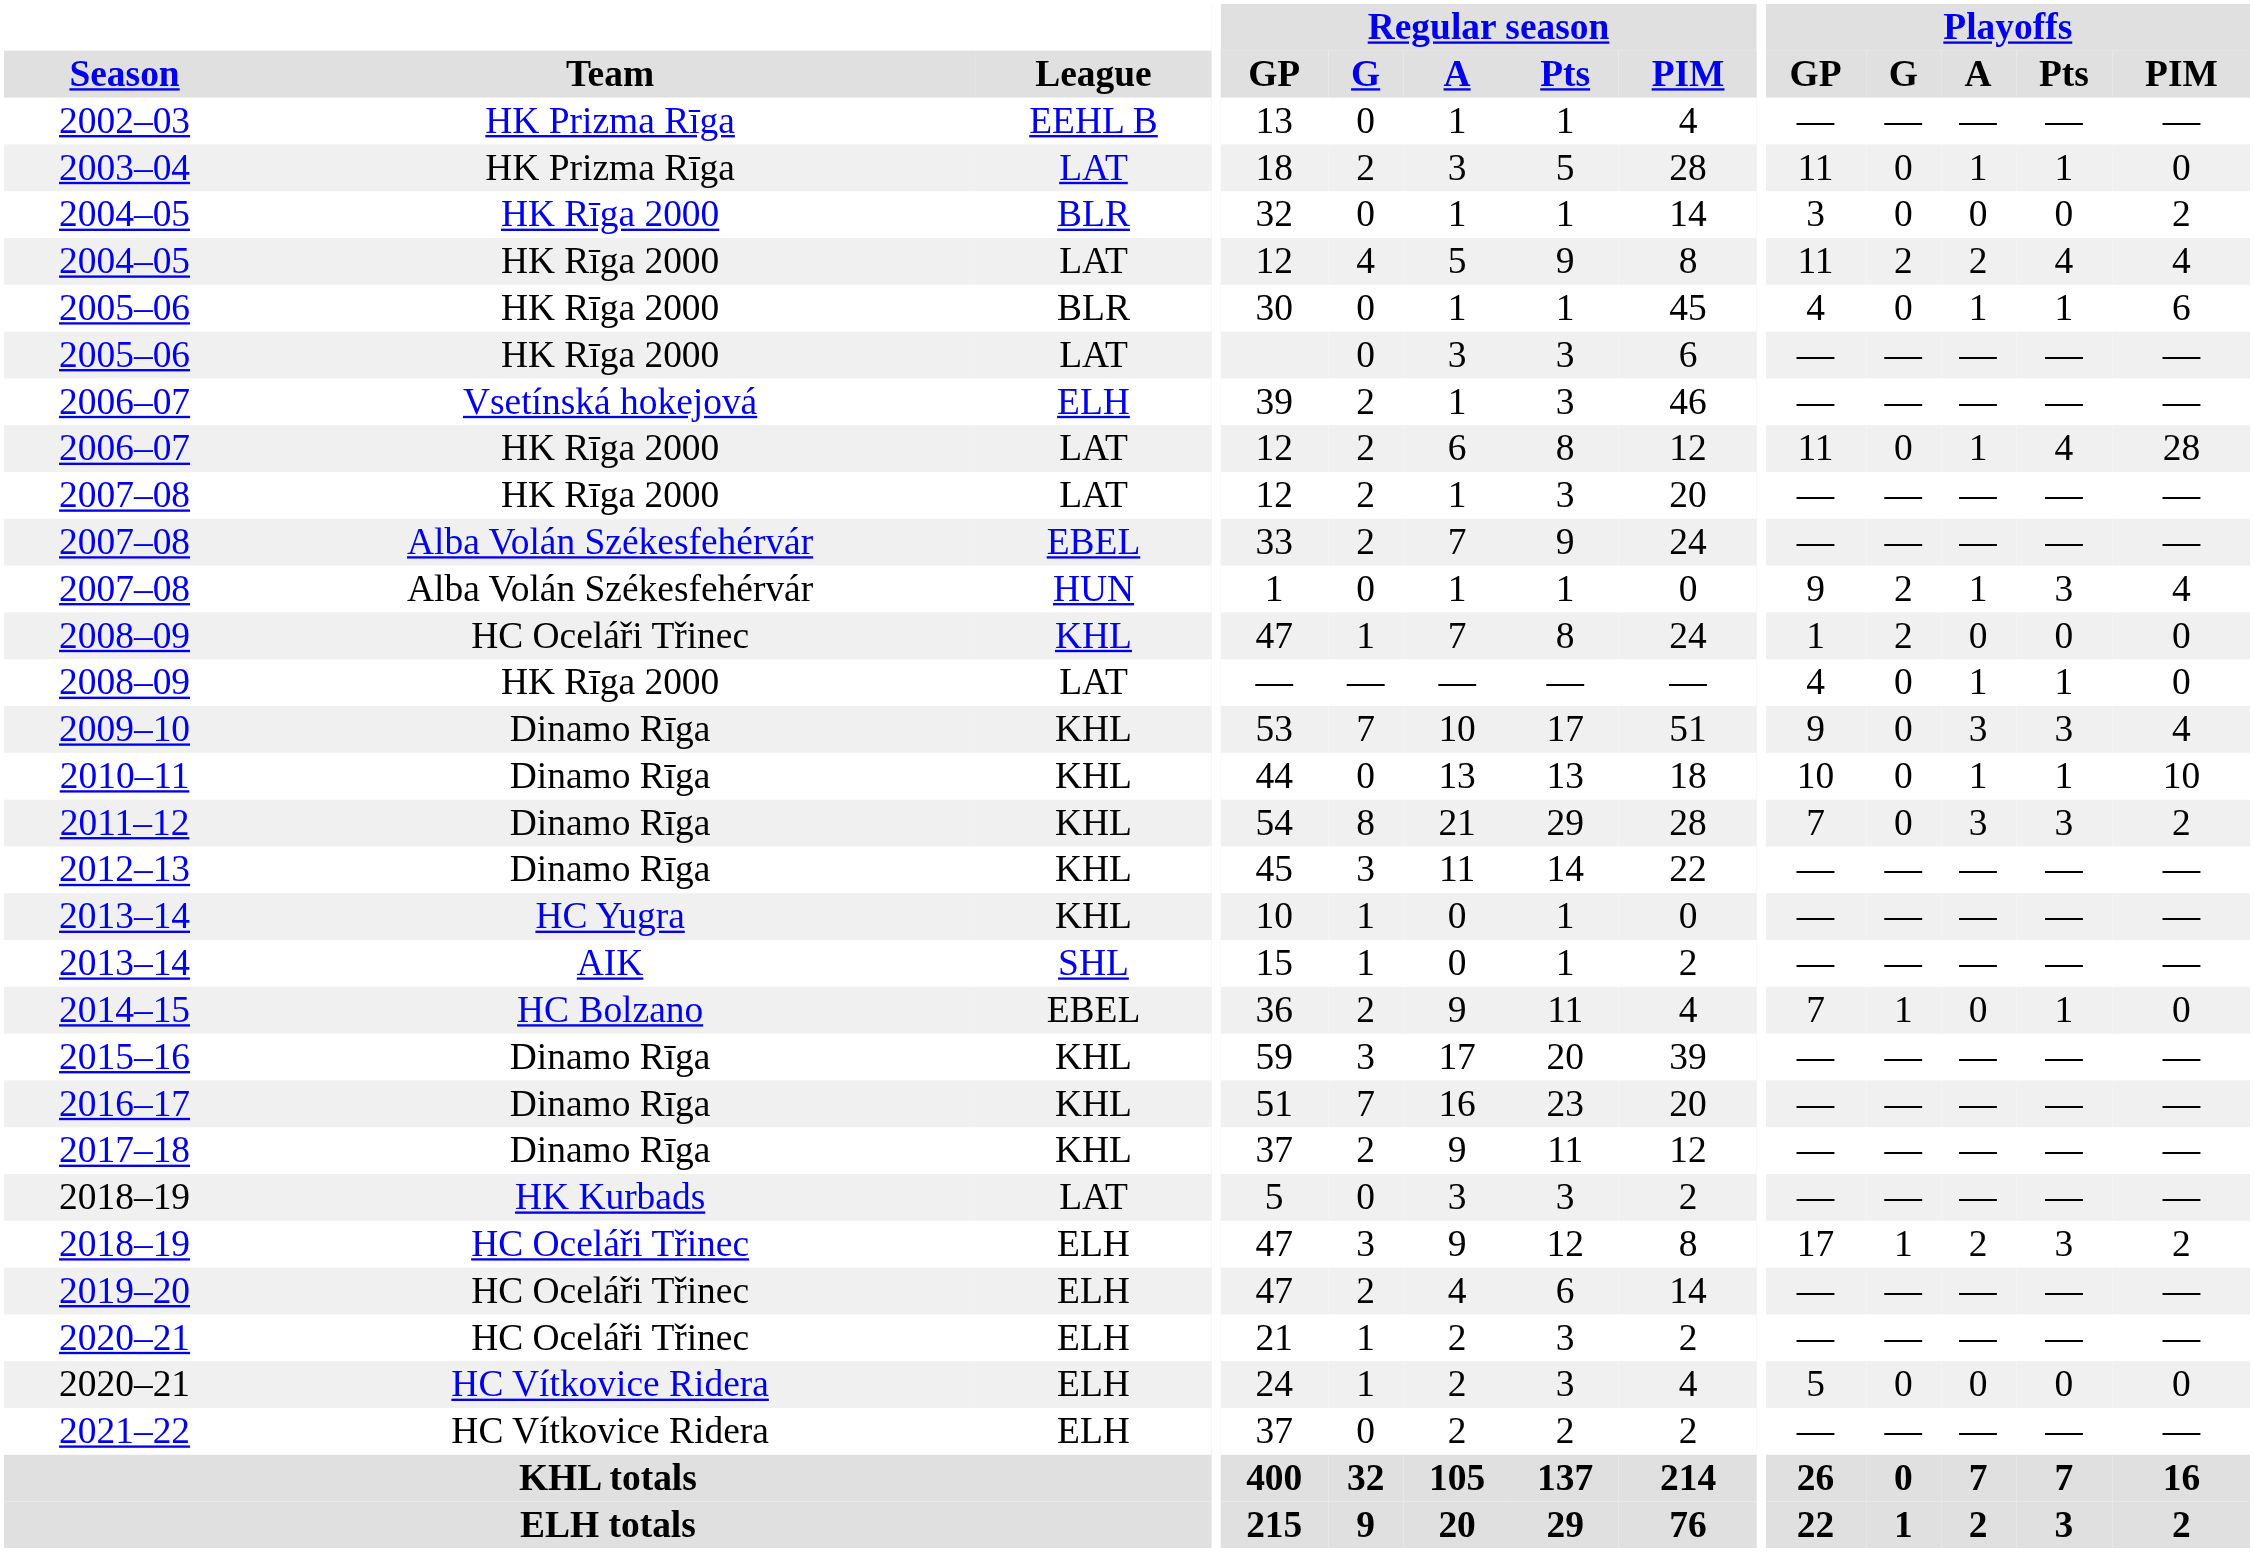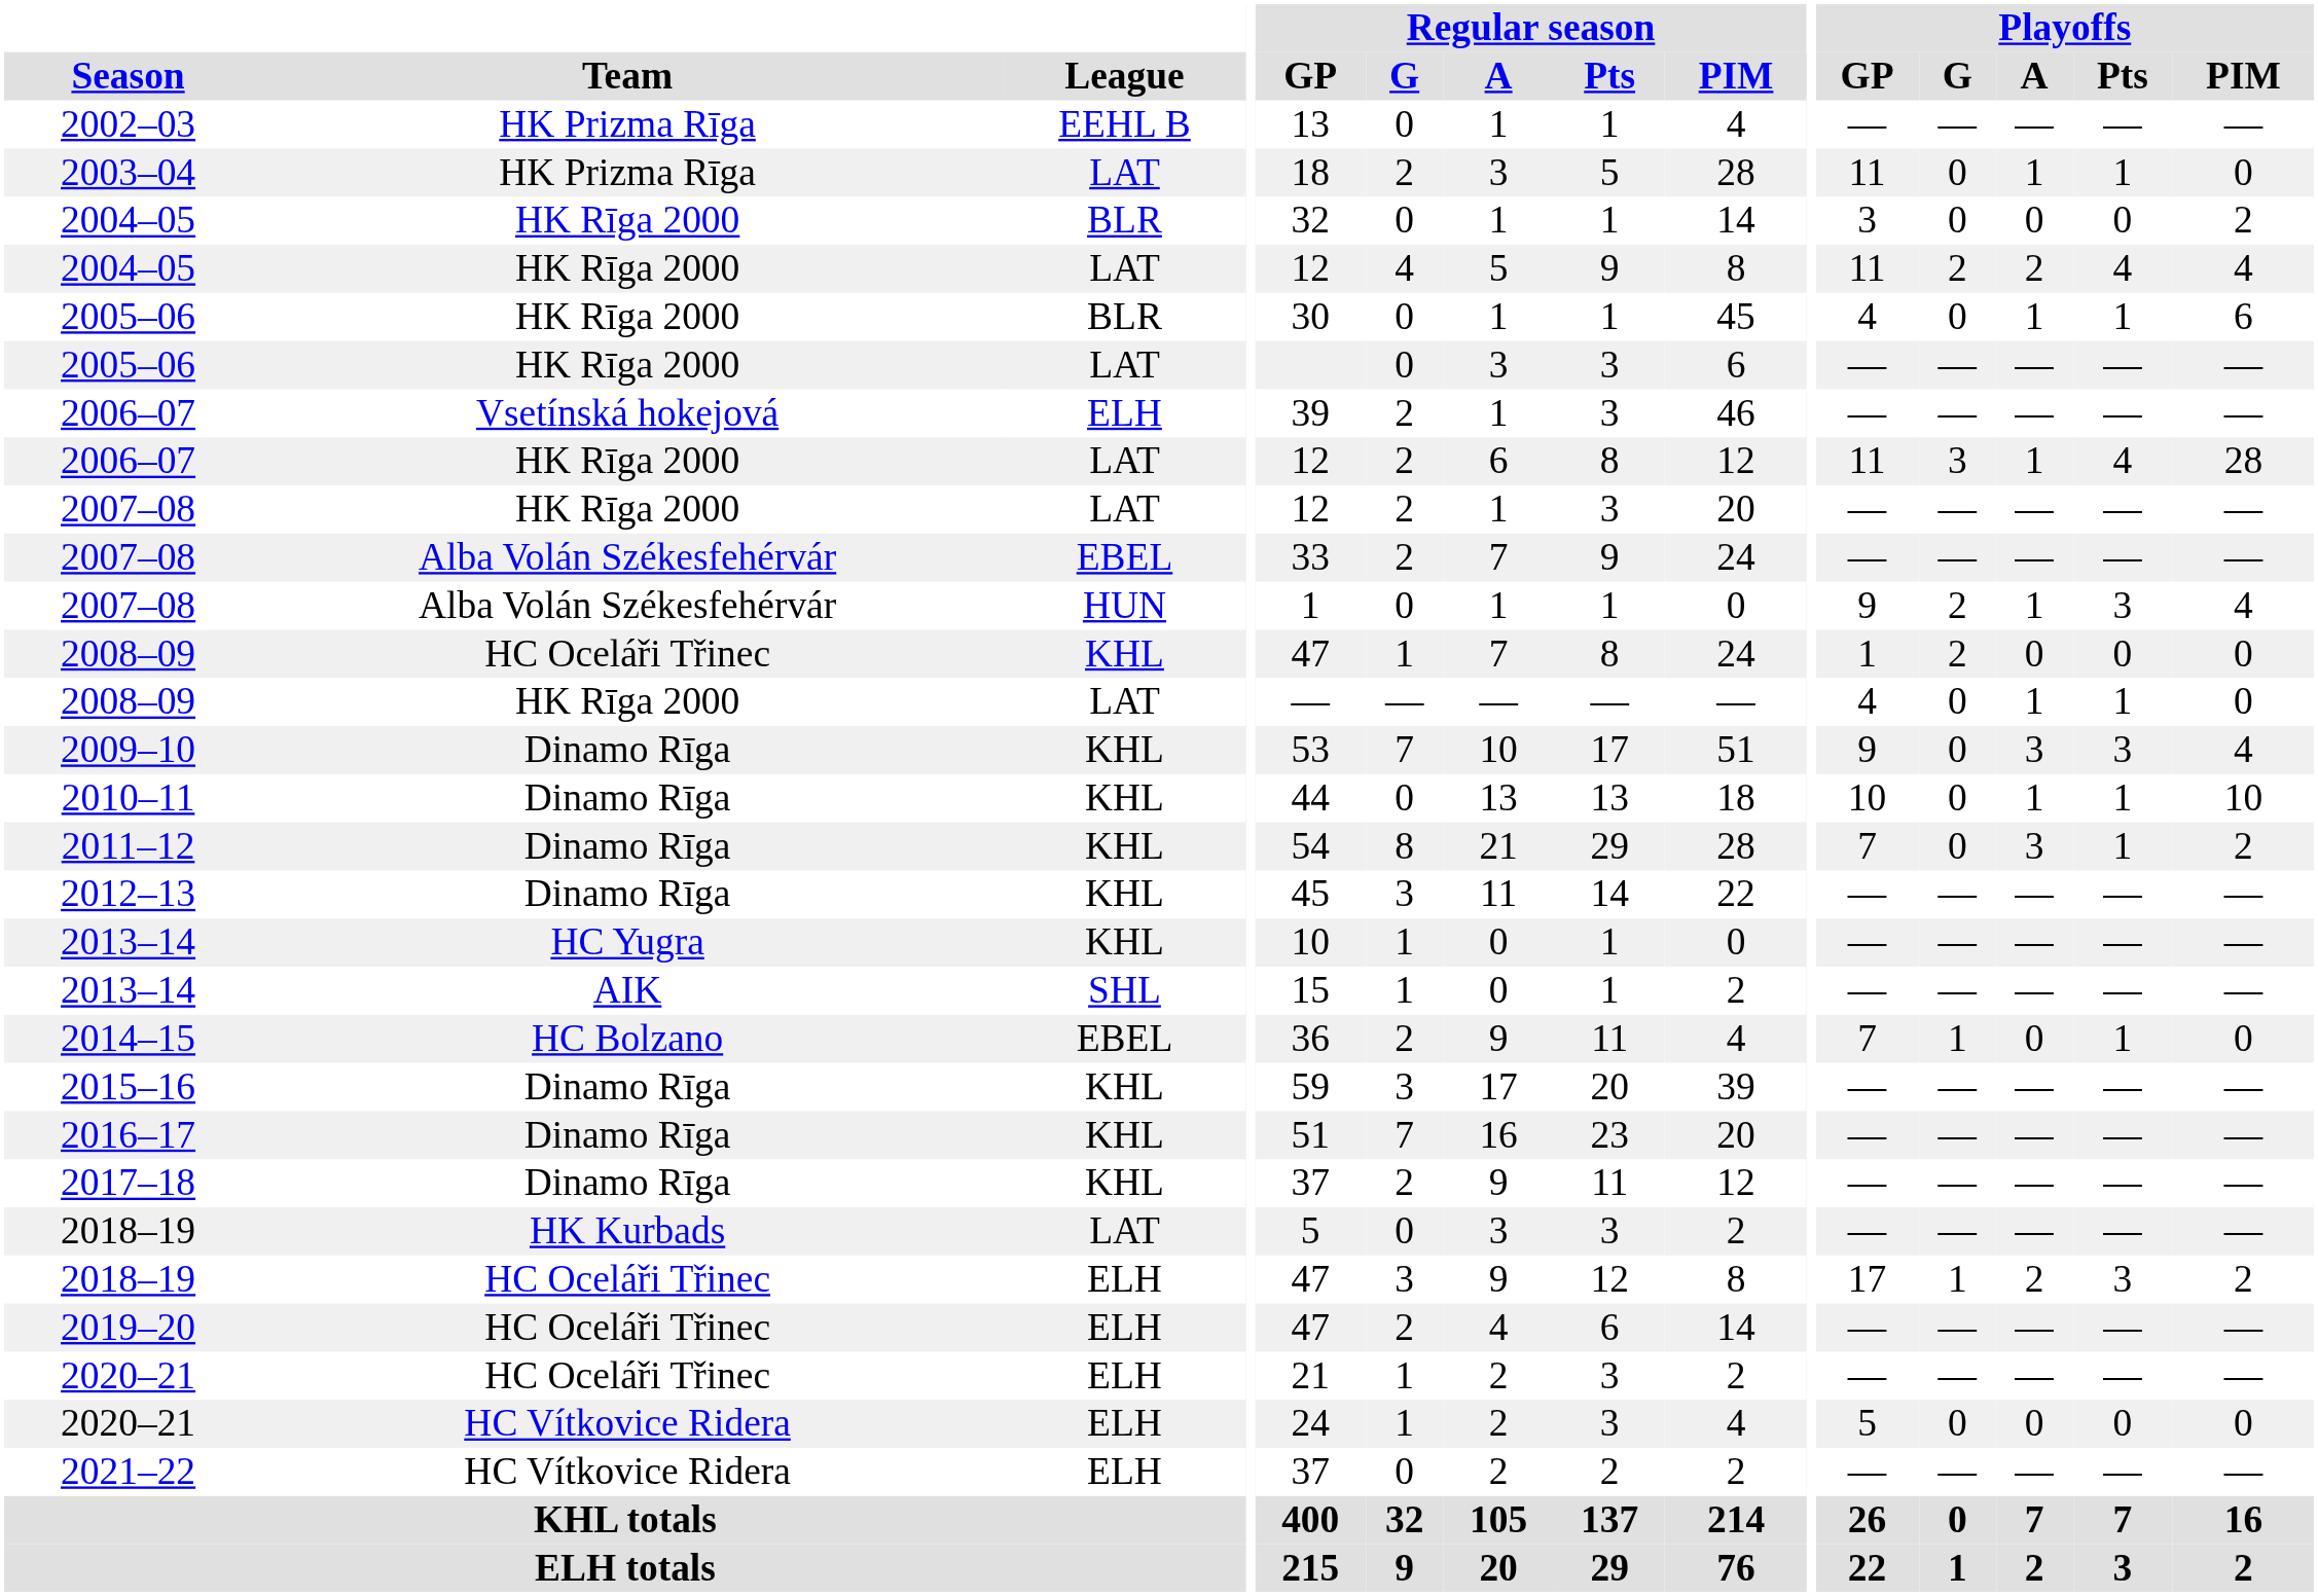2006–07 / LAT | Playoffs / G: 0 -> 3
2011–12 | Playoffs / Pts: 3 -> 1
